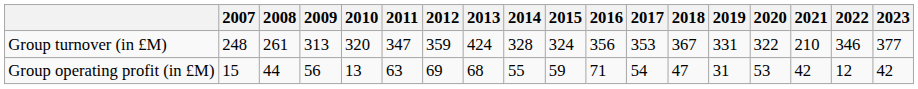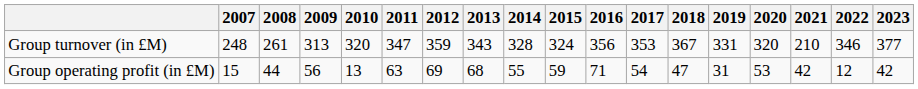Group turnover (in £M) | 2013: 424 -> 343
Group turnover (in £M) | 2020: 322 -> 320
